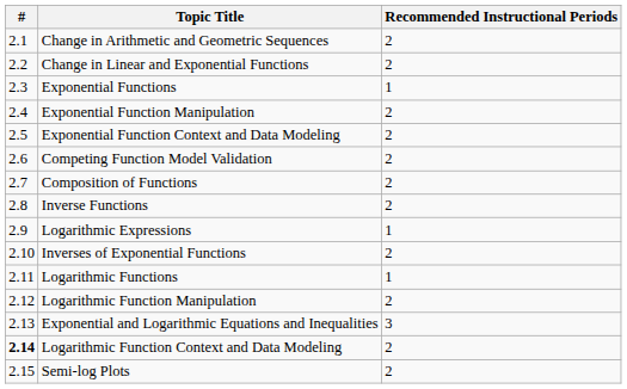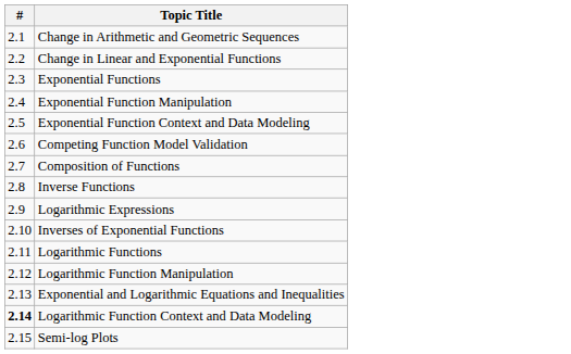- column: Recommended Instructional Periods | 2 | 2 | 1 | 2 | 2 | 2 | 2 | 2 | 1 | 2 | 1 | 2 | 3 | 2 | 2
